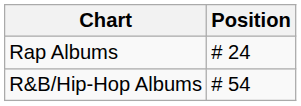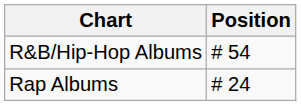rows swapped: R&B/Hip-Hop Albums <-> Rap Albums
